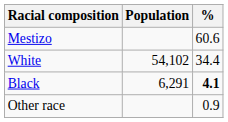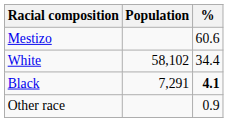White | Population: 54,102 -> 58,102
Black | Population: 6,291 -> 7,291
